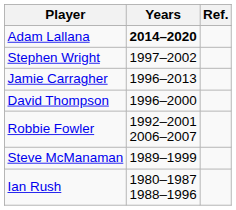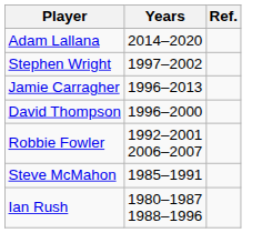Adam Lallana | Years: bold -> normal
- row: Steve McManaman | 1989–1999
+ row: Steve McMahon | 1985–1991
